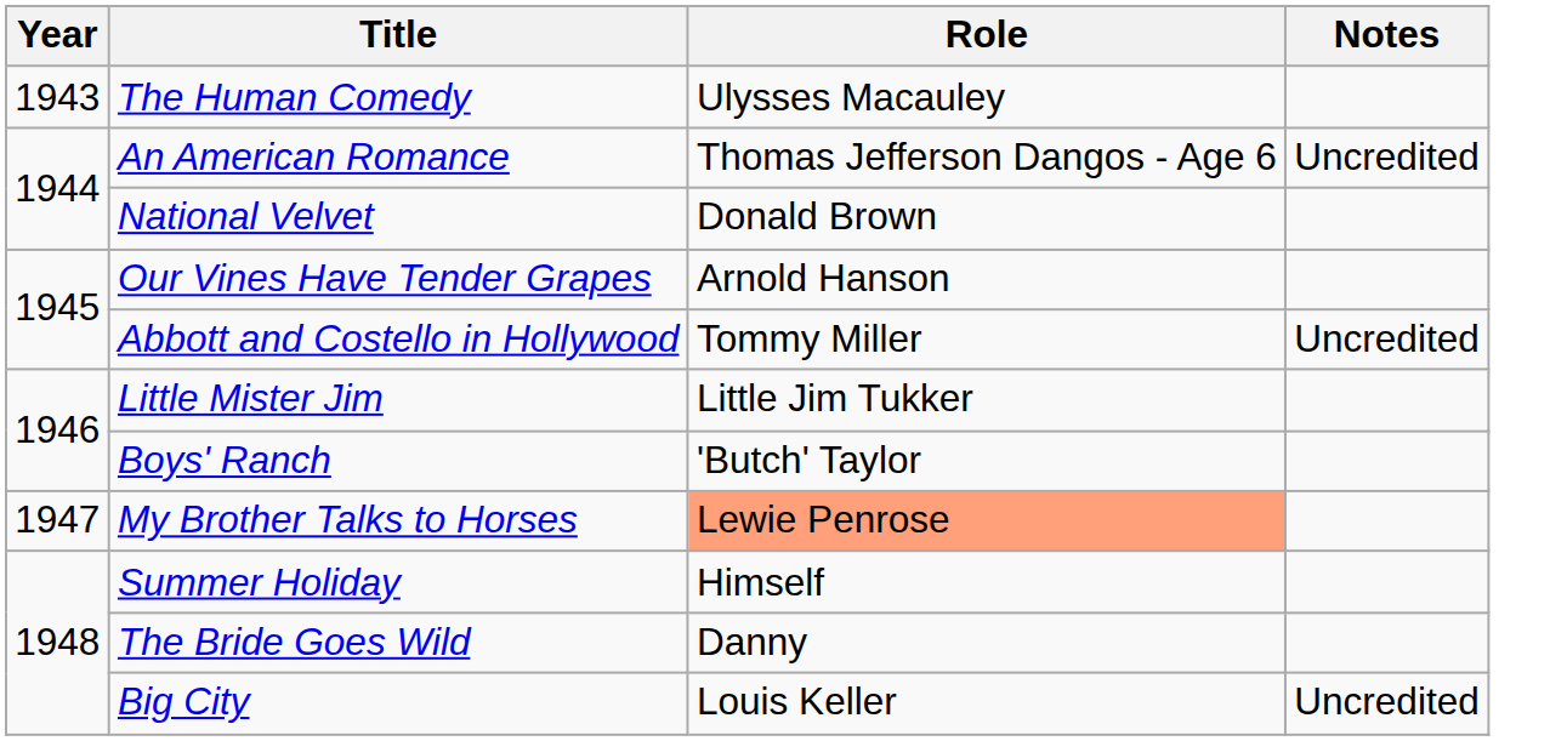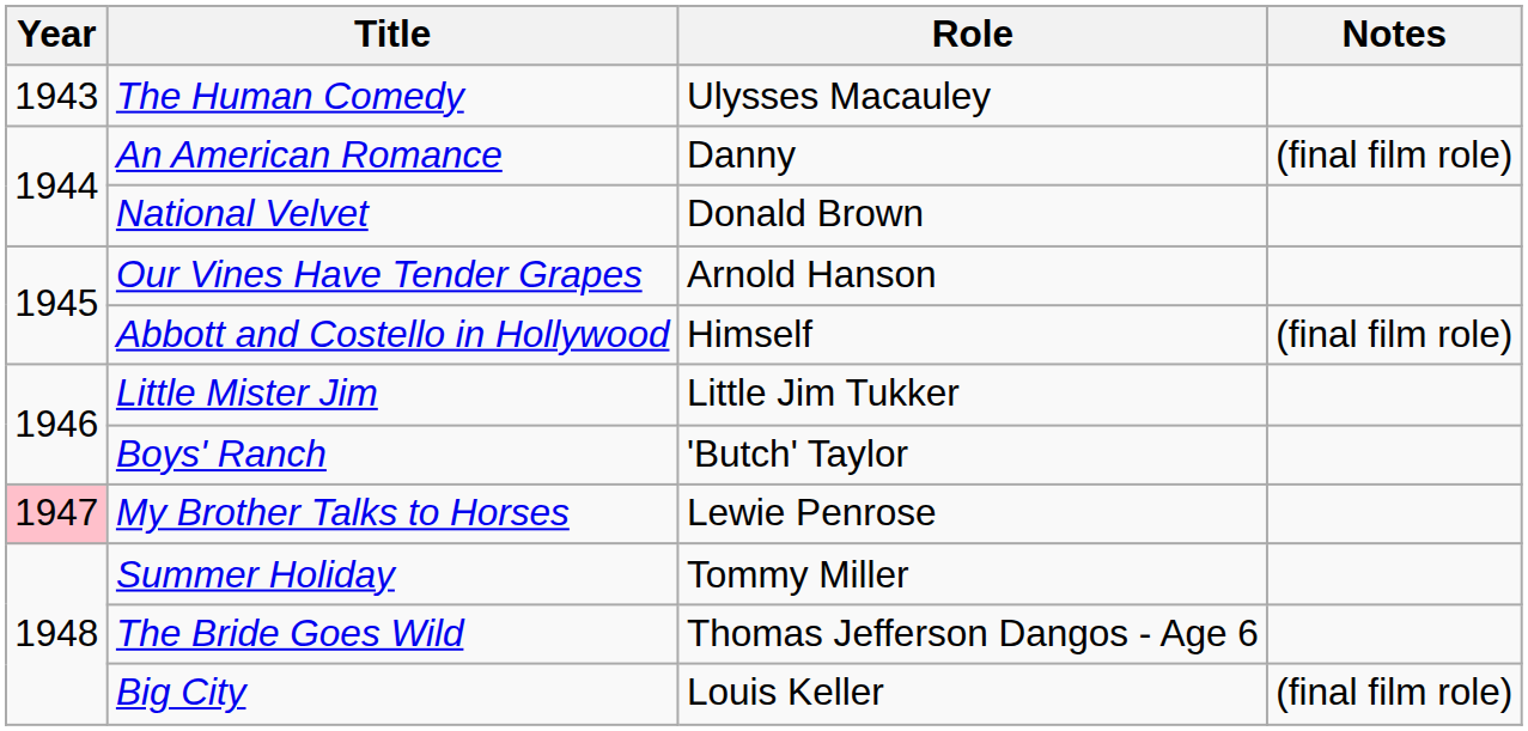An American Romance | Role: Thomas Jefferson Dangos - Age 6 -> Danny
An American Romance | Notes: Uncredited -> (final film role)
Abbott and Costello in Hollywood | Role: Tommy Miller -> Himself
Abbott and Costello in Hollywood | Notes: Uncredited -> (final film role)
My Brother Talks to Horses | Year: no background -> pink background
My Brother Talks to Horses | Role: lightsalmon background -> no background
Summer Holiday | Role: Himself -> Tommy Miller
The Bride Goes Wild | Role: Danny -> Thomas Jefferson Dangos - Age 6
Big City | Notes: Uncredited -> (final film role)
